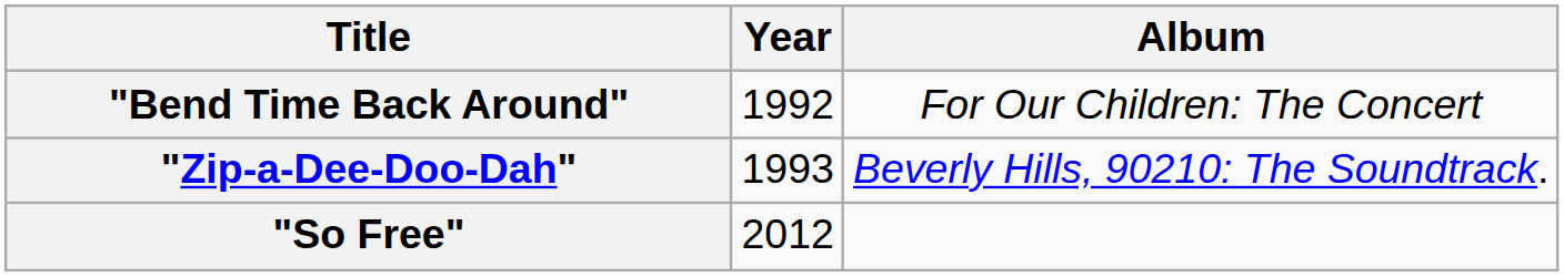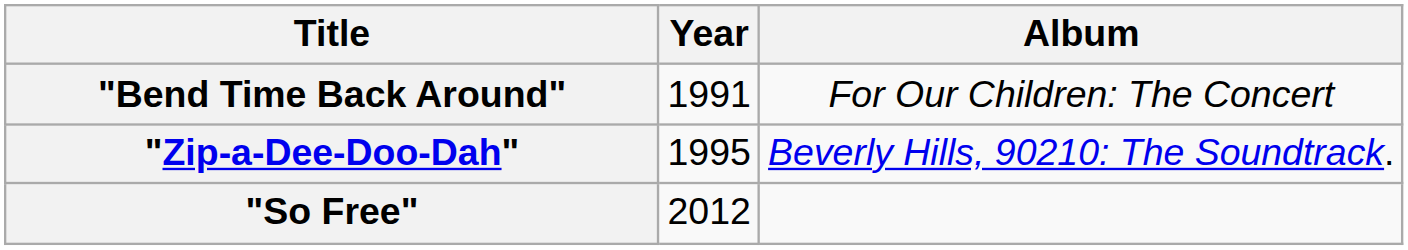"Bend Time Back Around" | Year: 1992 -> 1991
"Zip-a-Dee-Doo-Dah" | Year: 1993 -> 1995
